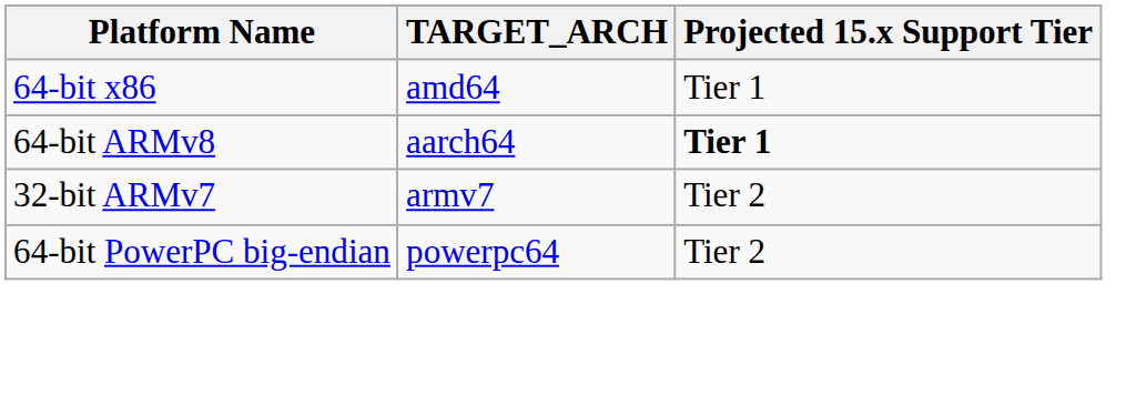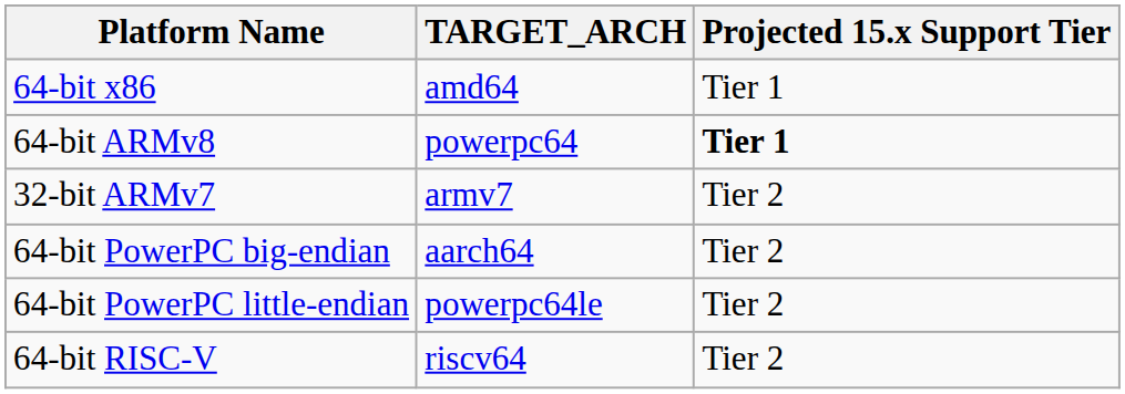64-bit ARMv8 | TARGET_ARCH: aarch64 -> powerpc64
64-bit PowerPC big-endian | TARGET_ARCH: powerpc64 -> aarch64
+ row: 64-bit PowerPC little-endian | powerpc64le | Tier 2
+ row: 64-bit RISC-V | riscv64 | Tier 2
